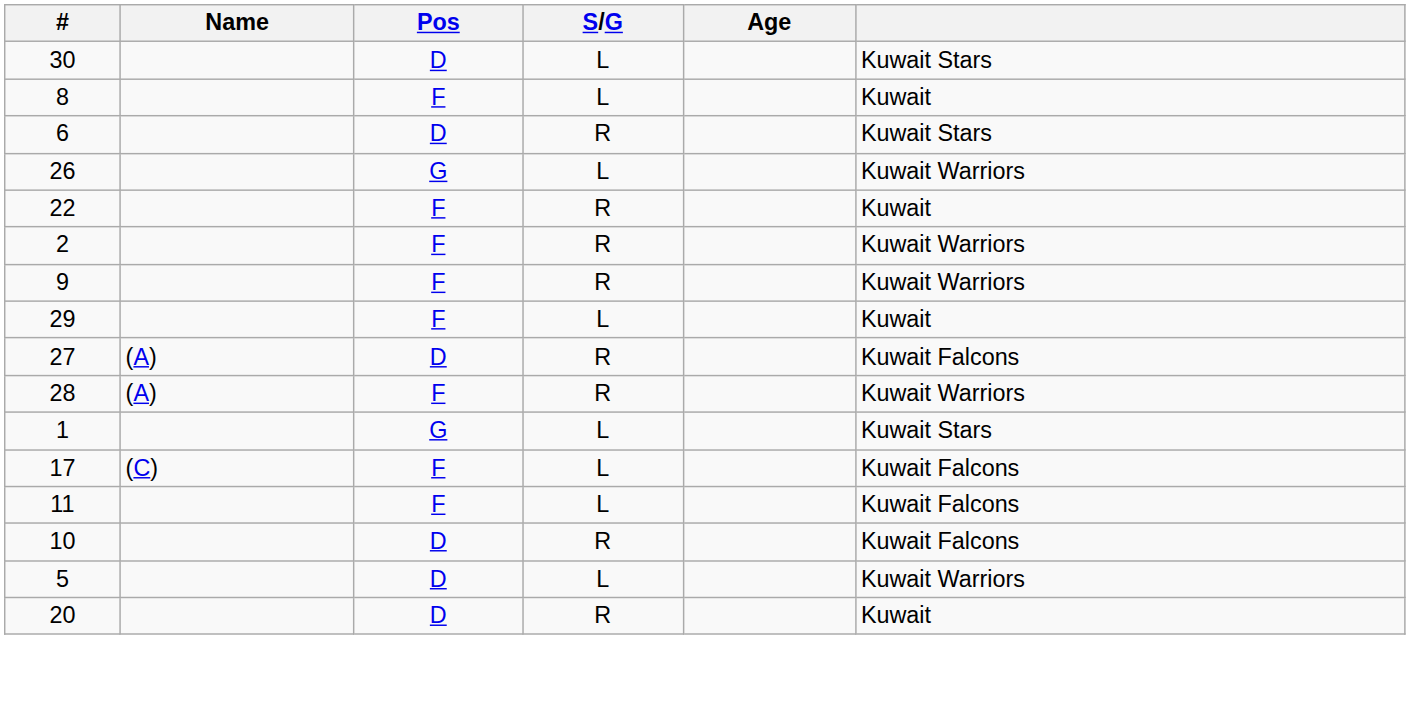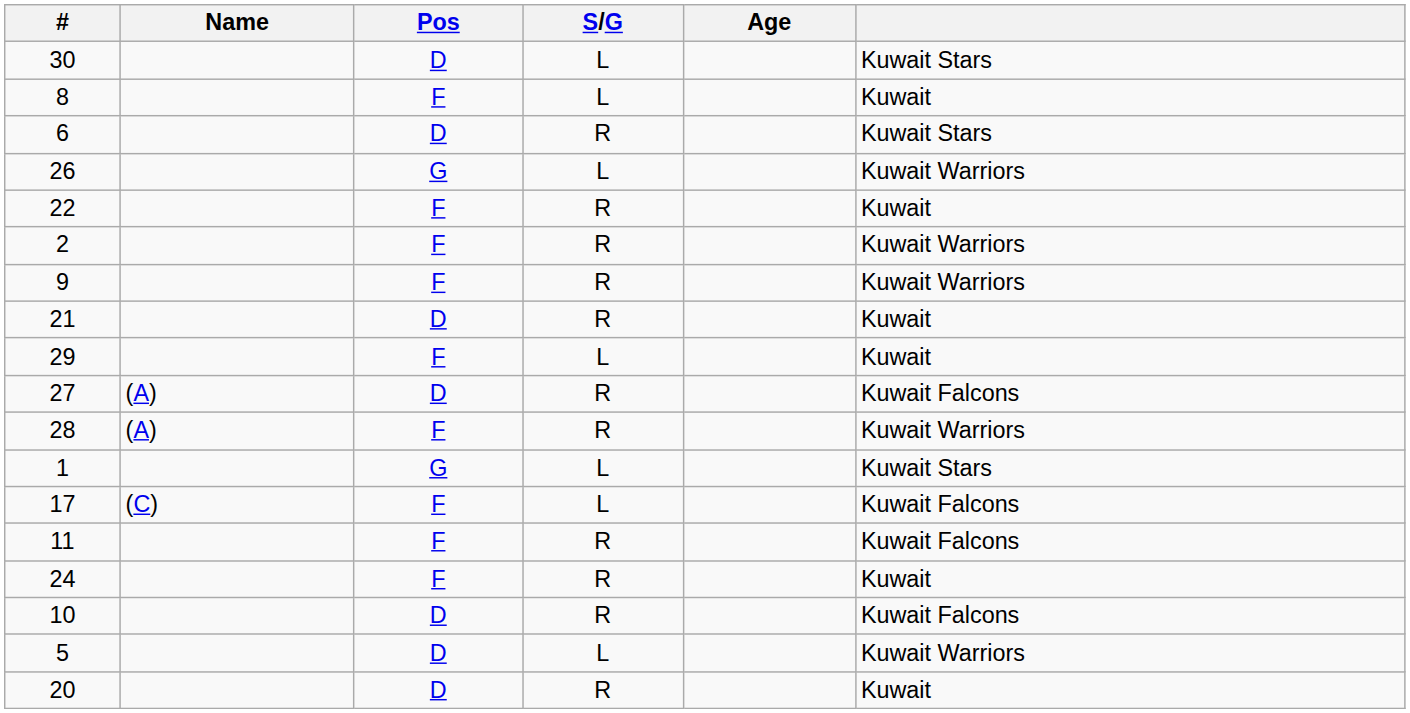+ row: 21 | D | R | Kuwait
11 | S/G: L -> R
+ row: 24 | F | R | Kuwait
